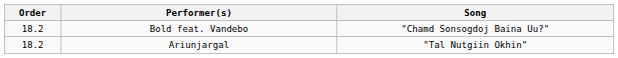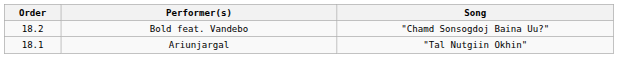Ariunjargal | Order: 18.2 -> 18.1
